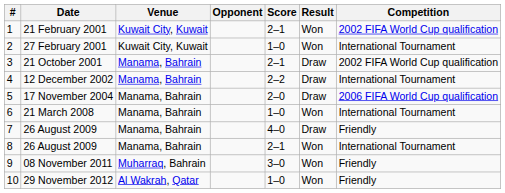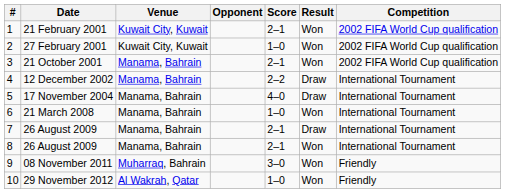27 February 2001 | Competition: International Tournament -> 2002 FIFA World Cup qualification
21 October 2001 | Result: Draw -> Won
17 November 2004 | Score: 2–0 -> 4–0
17 November 2004 | Competition: 2006 FIFA World Cup qualification -> International Tournament
7 / 26 August 2009 | Score: 4–0 -> 2–1
7 / 26 August 2009 | Competition: Friendly -> International Tournament
